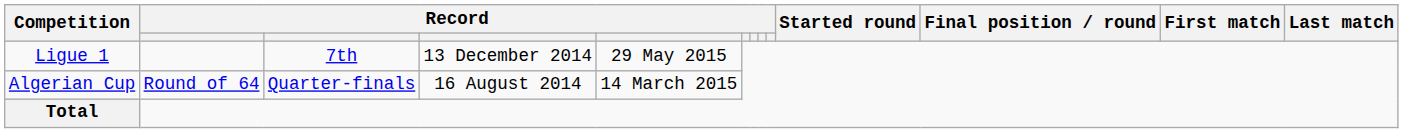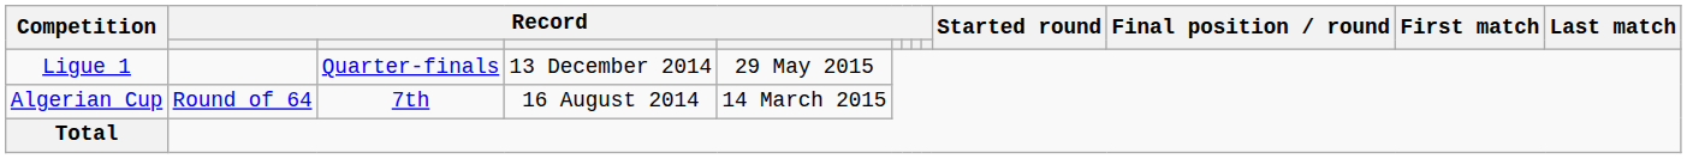Ligue 1 | column 3: 7th -> Quarter-finals
Algerian Cup | column 3: Quarter-finals -> 7th
